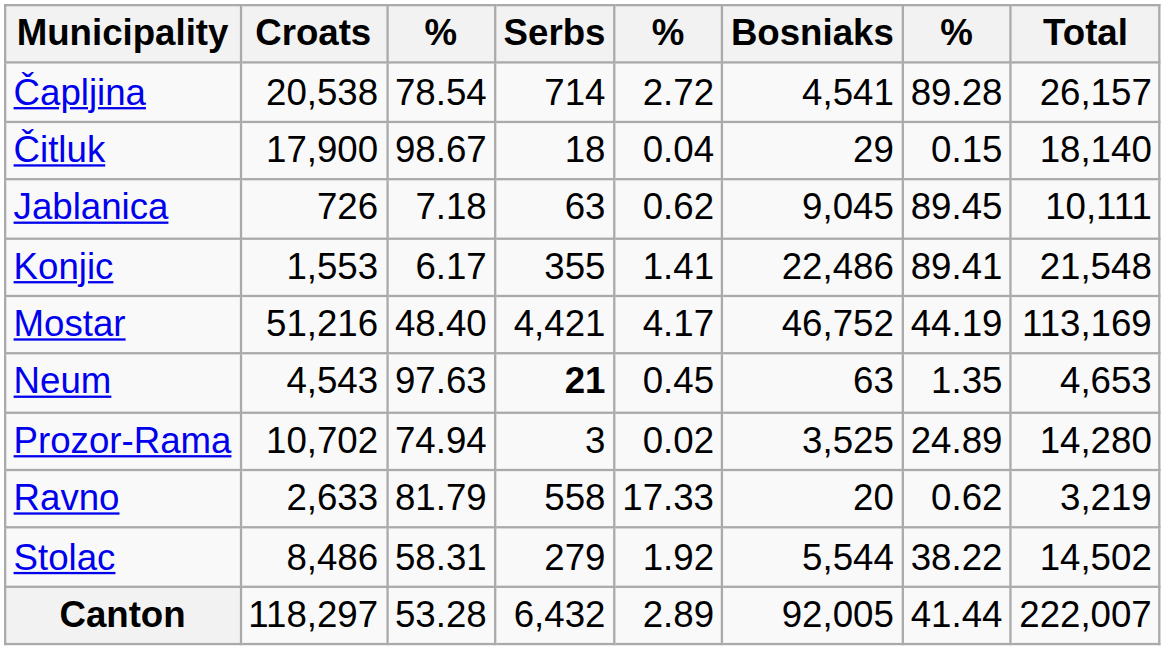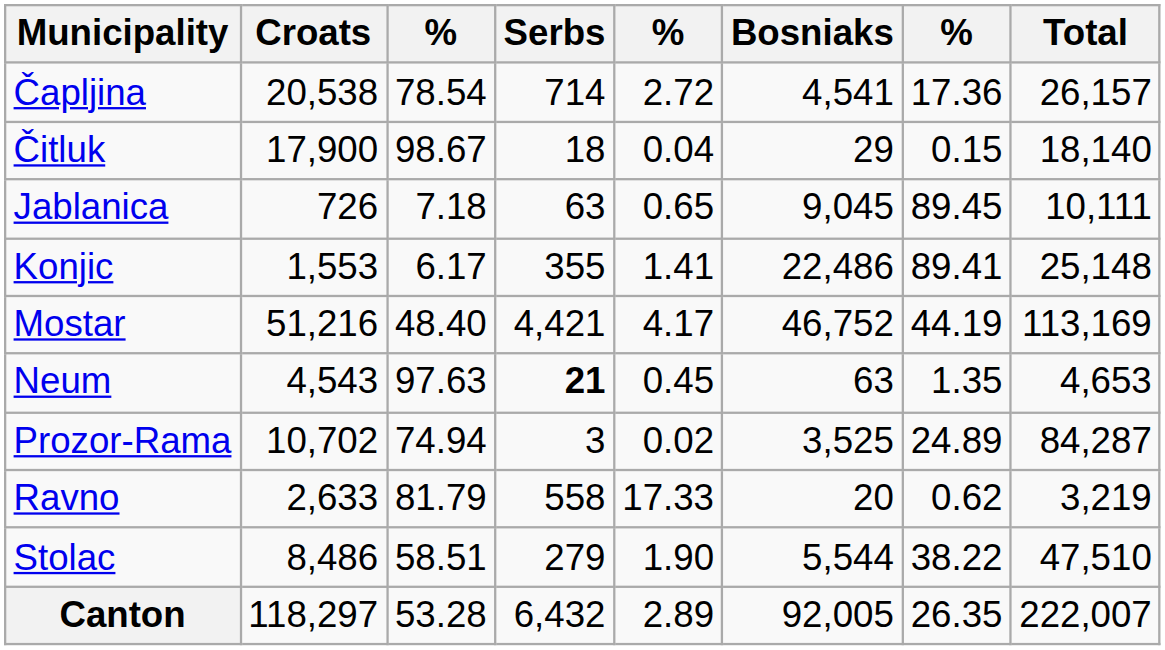Čapljina | column 7: 89.28 -> 17.36
Jablanica | column 5: 0.62 -> 0.65
Konjic | Total: 21,548 -> 25,148
Prozor-Rama | Total: 14,280 -> 84,287
Stolac | column 3: 58.31 -> 58.51
Stolac | column 5: 1.92 -> 1.90
Stolac | Total: 14,502 -> 47,510
Canton | column 7: 41.44 -> 26.35
